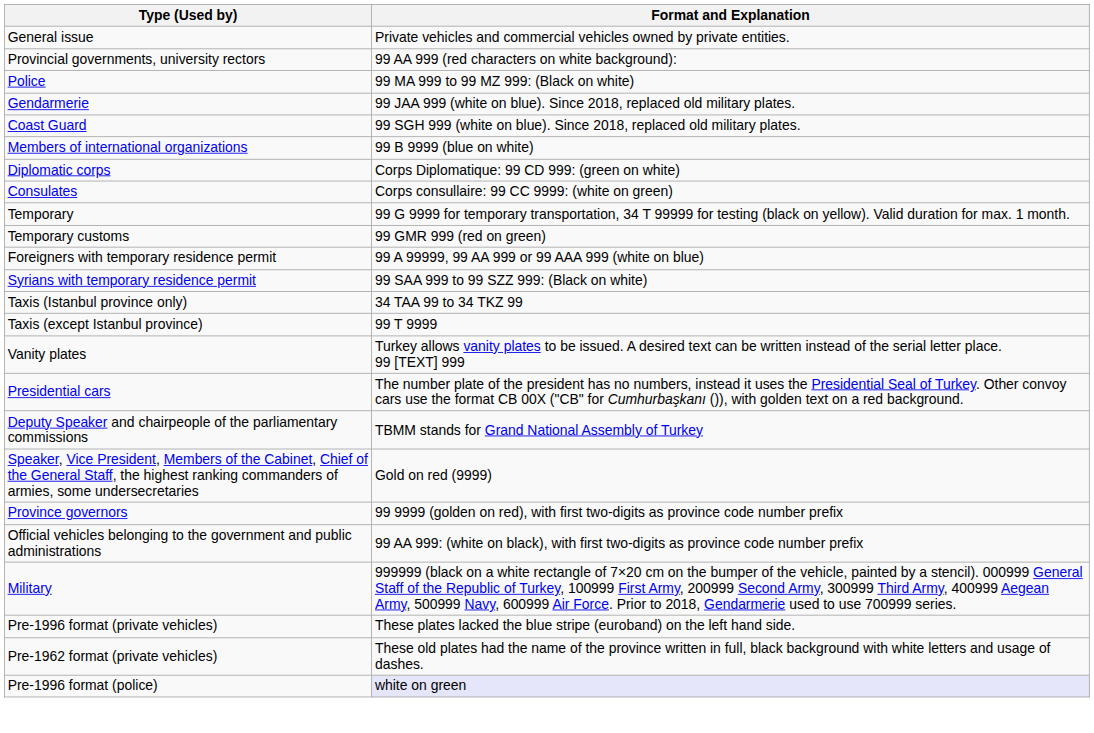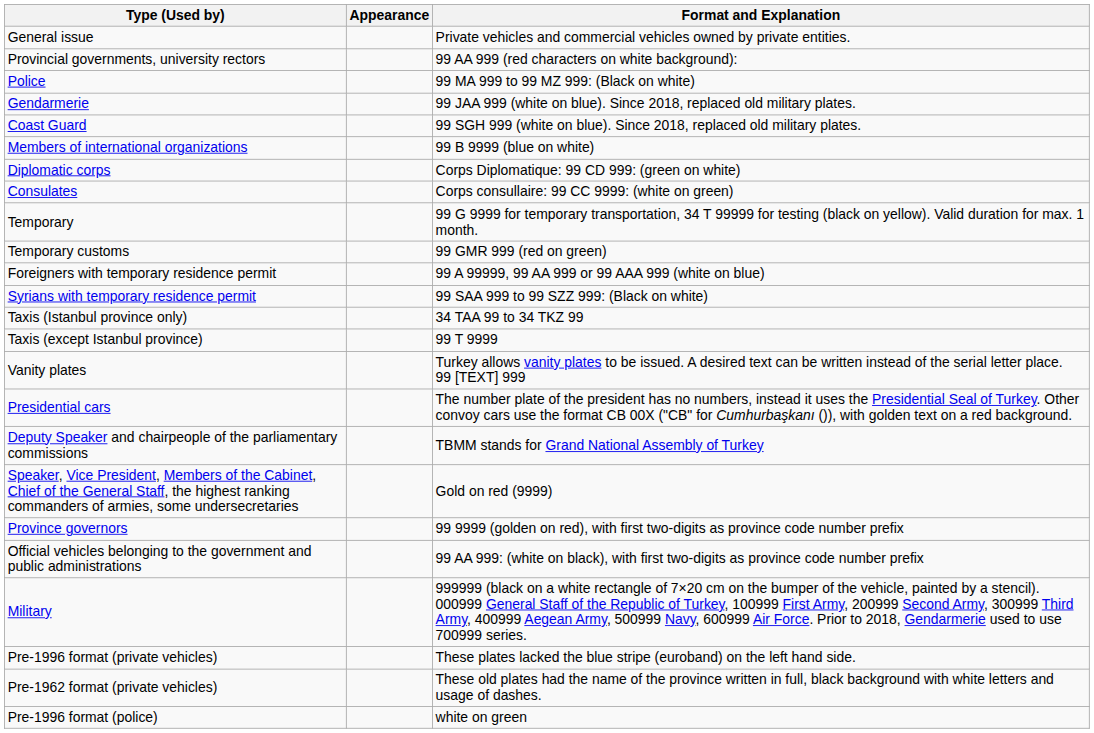+ column: Appearance
Pre-1996 format (police) | Format and Explanation: lavender background -> no background
